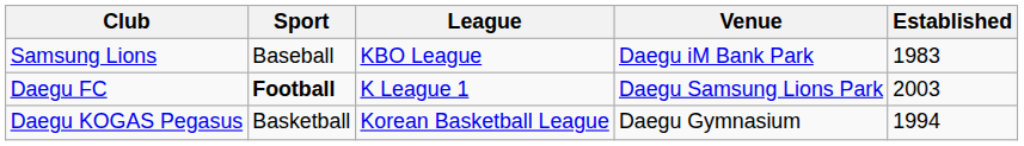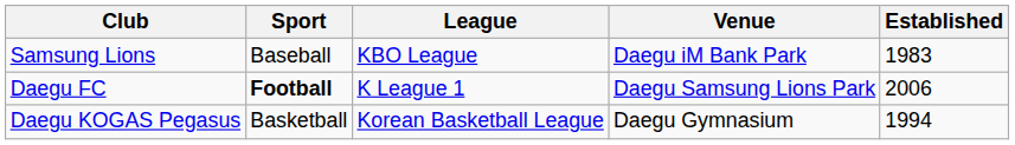Daegu FC | Established: 2003 -> 2006
